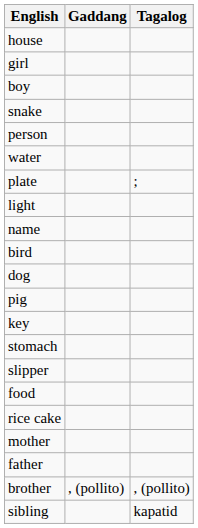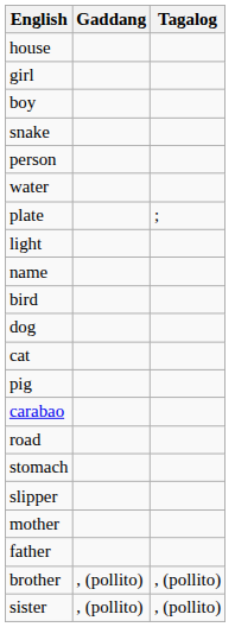+ row: cat
+ row: carabao
- row: key
+ row: road
- row: food
- row: rice cake
+ row: sister | , (pollito) | , (pollito)
- row: sibling | kapatid
